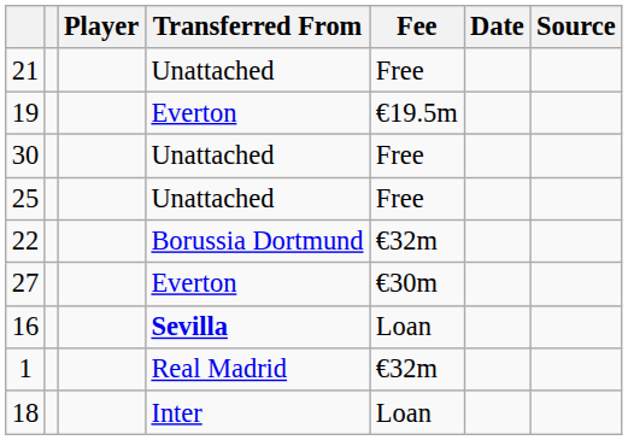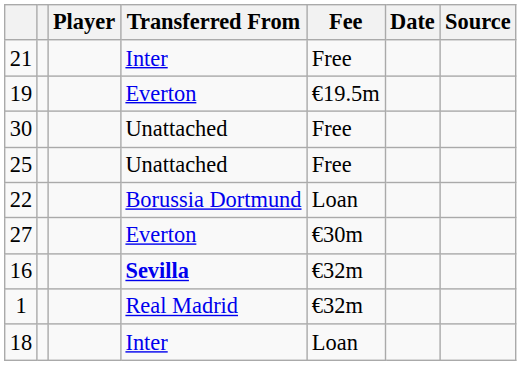21 | Transferred From: Unattached -> Inter
22 | Fee: €32m -> Loan
16 | Fee: Loan -> €32m
